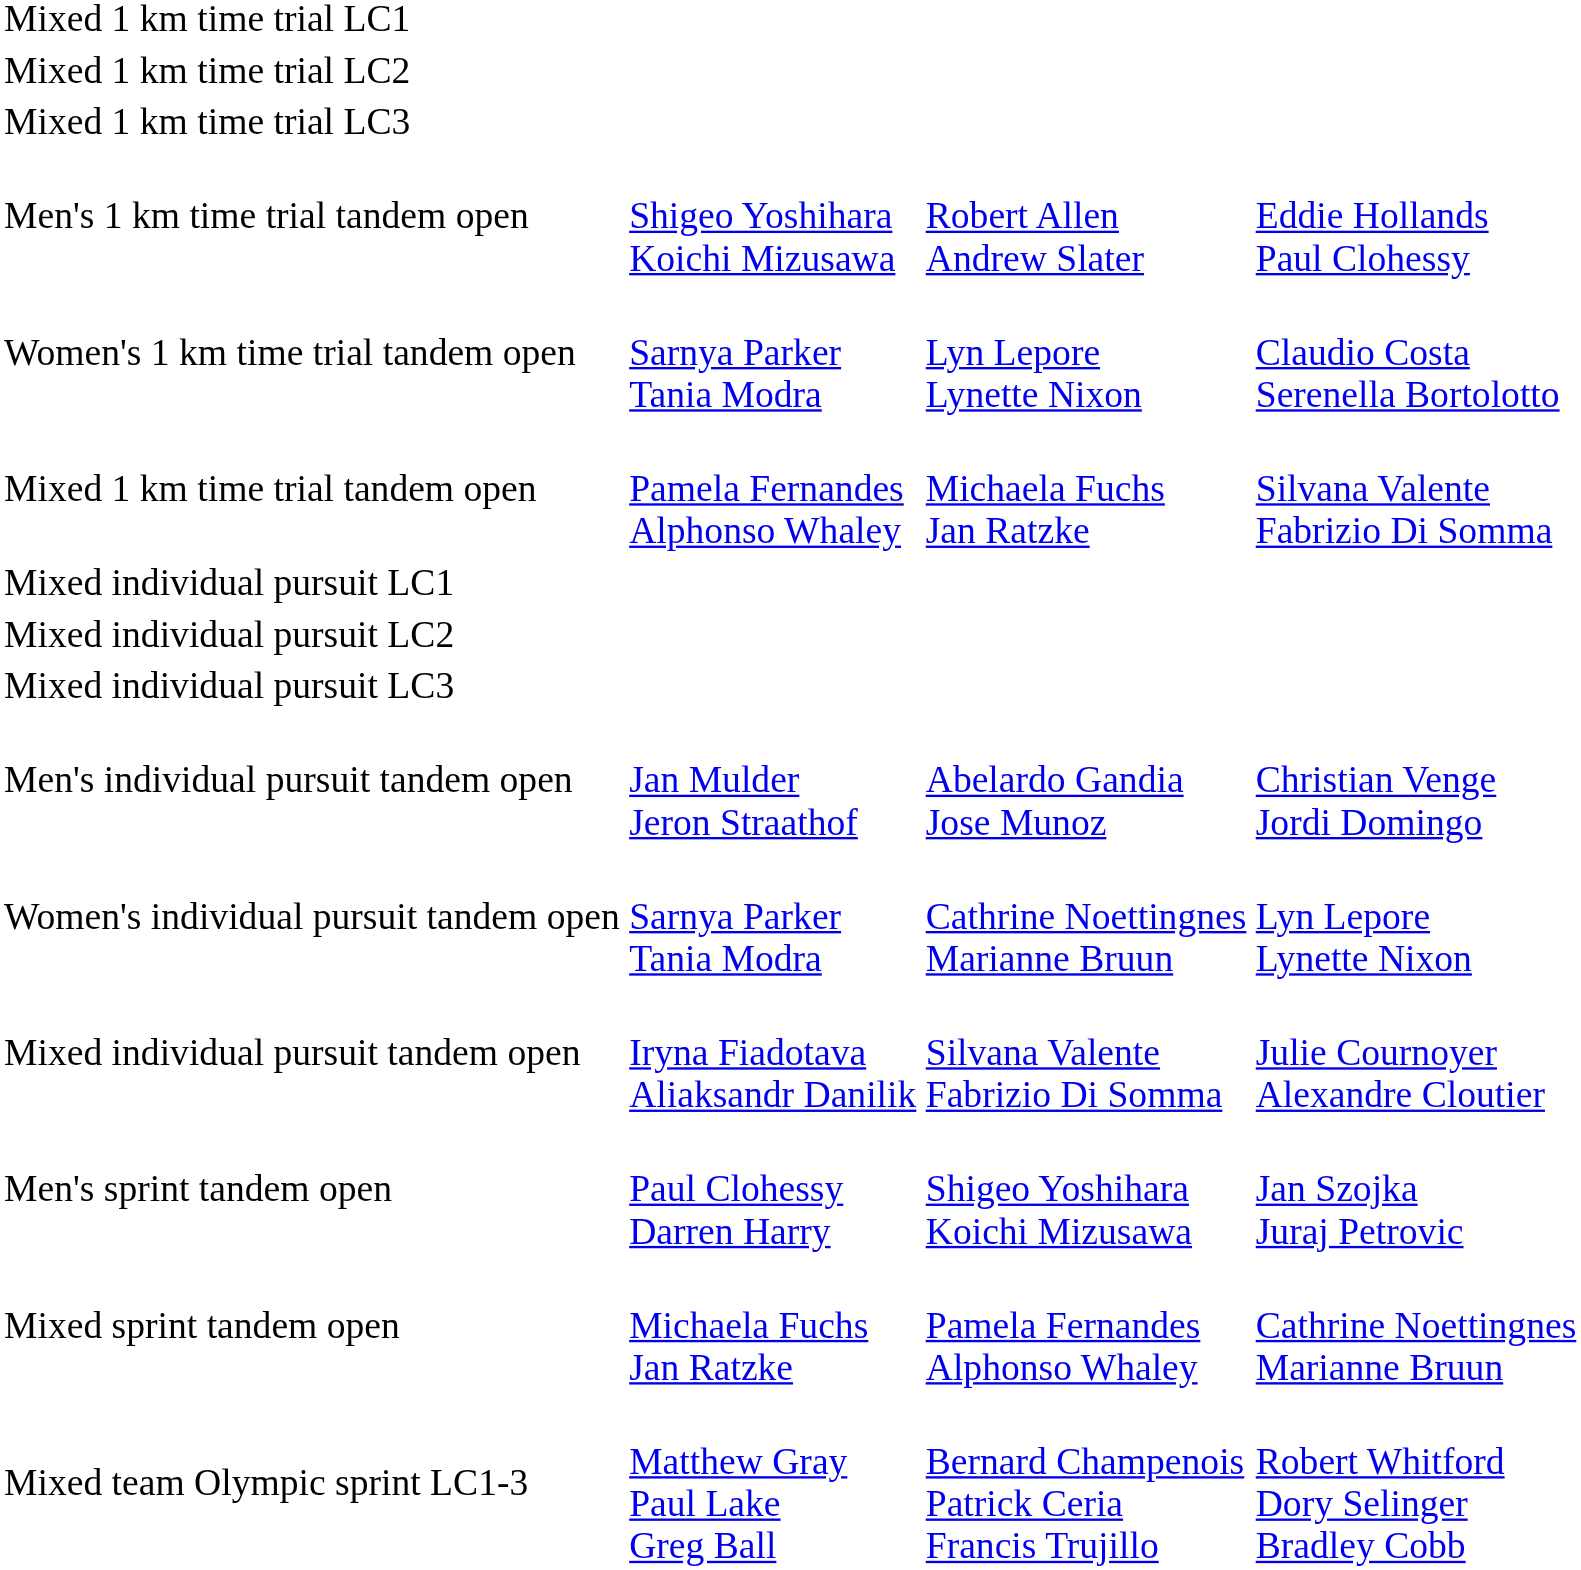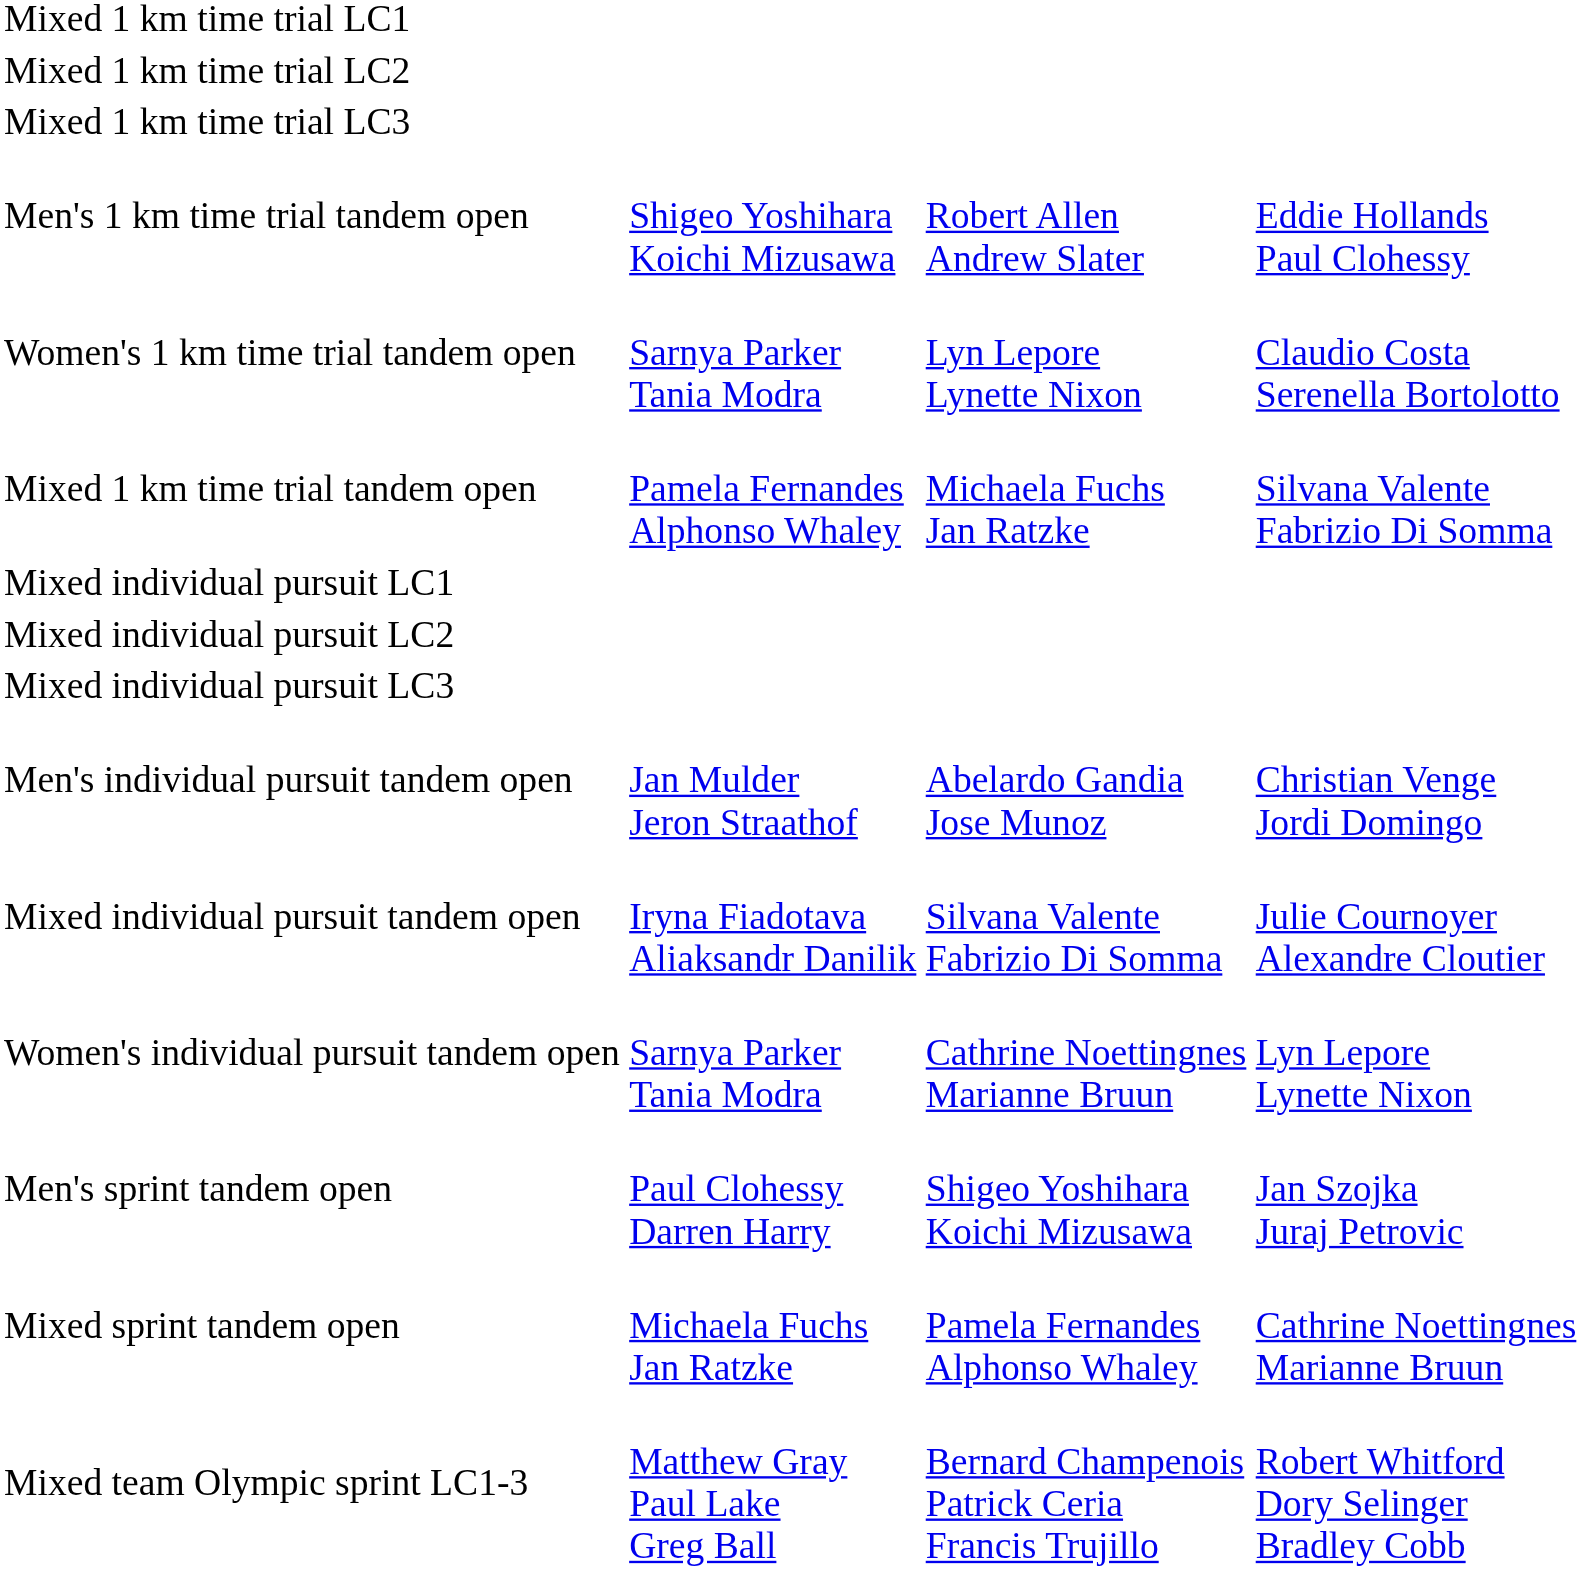rows swapped: Women's individual pursuit tandem open <-> Mixed individual pursuit tandem open
